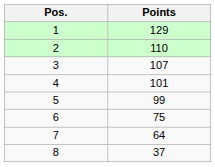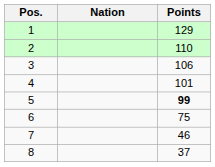+ column: Nation
3 | Points: 107 -> 106
5 | Points: normal -> bold
7 | Points: 64 -> 46
